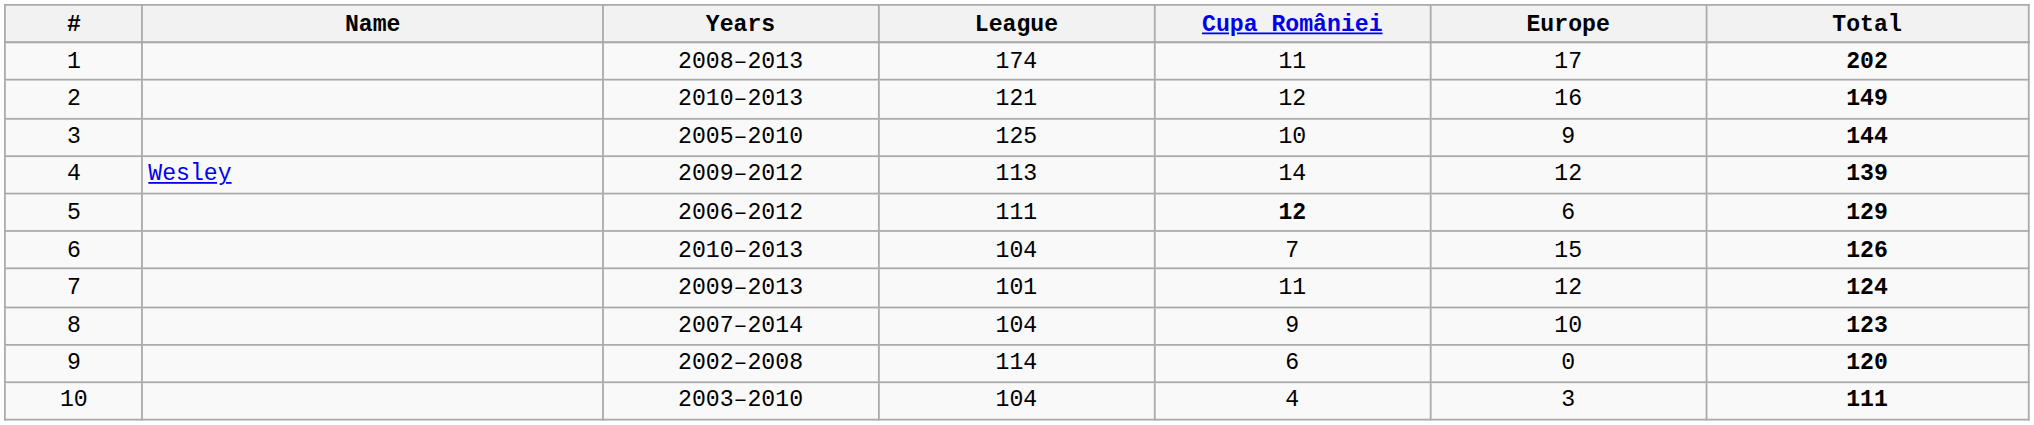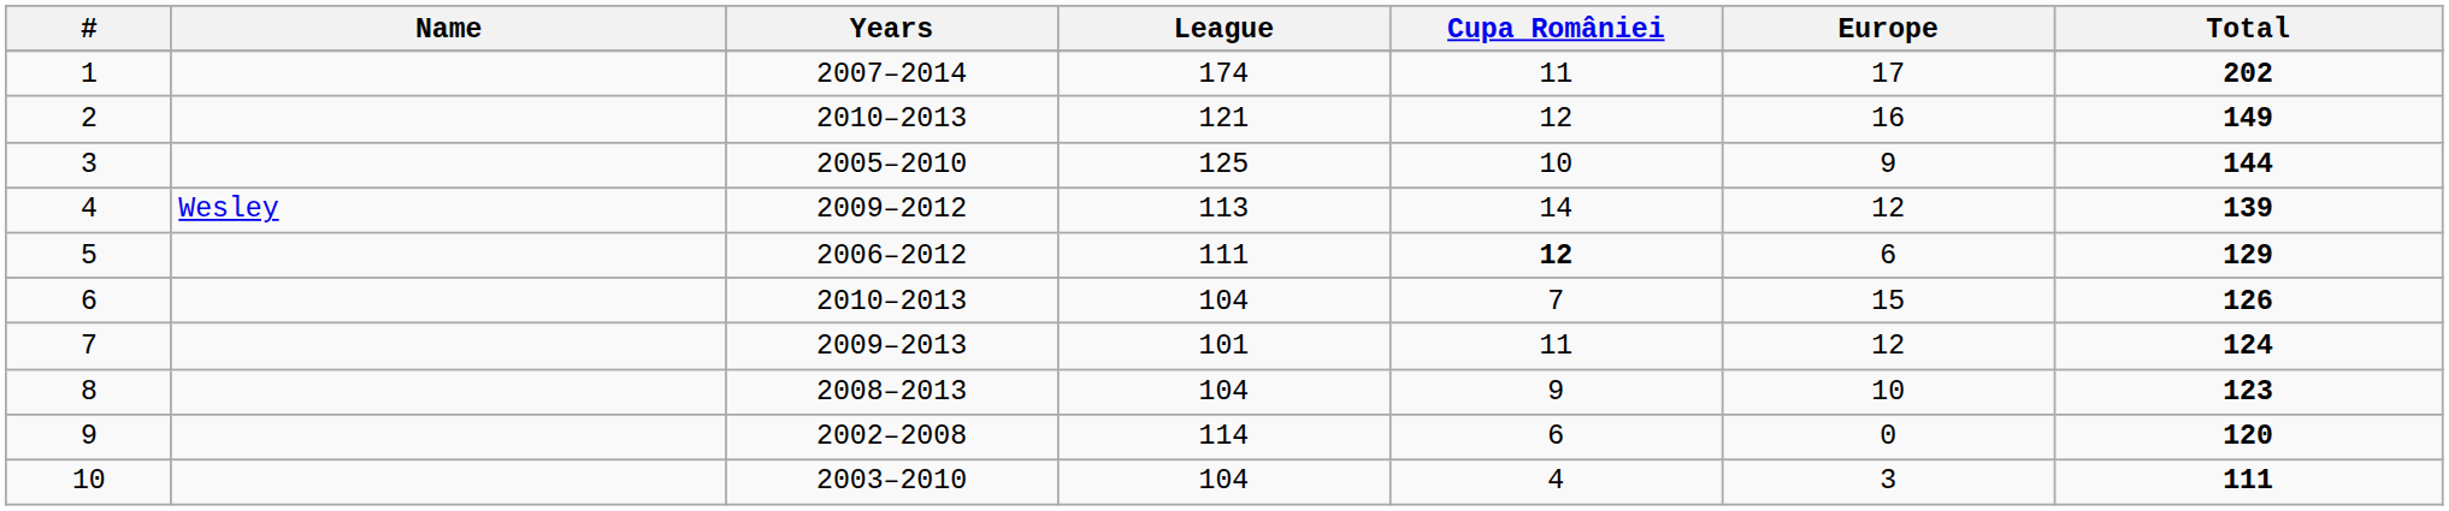1 | Years: 2008–2013 -> 2007–2014
8 | Years: 2007–2014 -> 2008–2013
